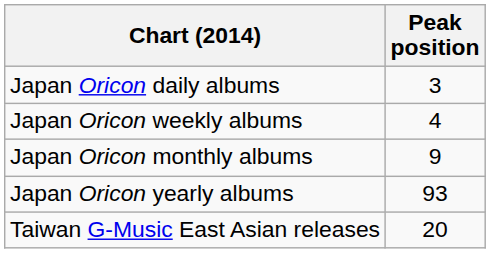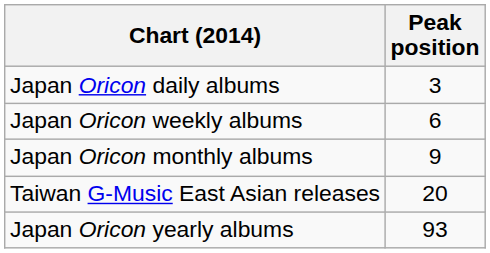Japan Oricon weekly albums | Peak position: 4 -> 6
rows swapped: Japan Oricon yearly albums <-> Taiwan G-Music East Asian releases
